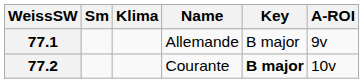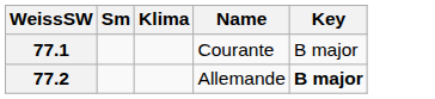- column: A-ROI | 9v | 10v
77.1 | Name: Allemande -> Courante
77.2 | Name: Courante -> Allemande
